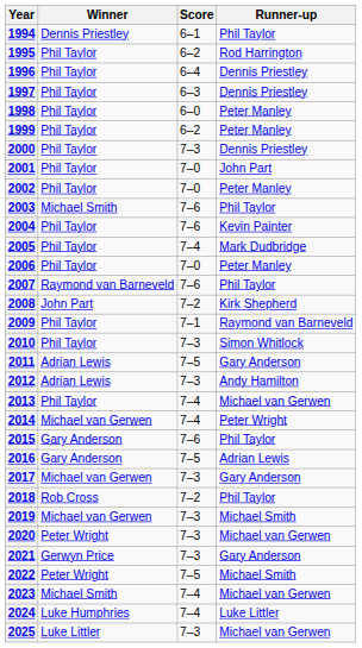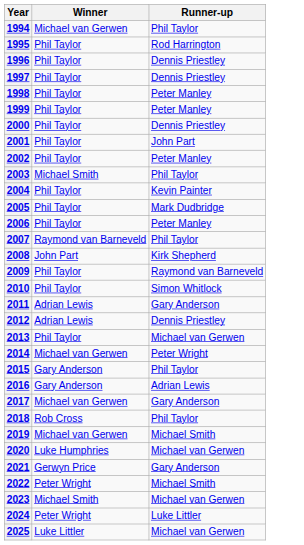- column: Score | 6–1 | 6–2 | 6–4 | 6–3 | 6–0 | 6–2 | 7–3 | 7–0 | 7–0 | 7–6 | 7–6 | 7–4 | 7–0 | 7–6 | 7–2 | 7–1 | 7–3 | 7–5 | 7–3 | 7–4 | 7–4 | 7–6 | 7–5 | 7–3 | 7–2 | 7–3 | 7–3 | 7–3 | 7–5 | 7–4 | 7–4 | 7–3
1994 | Winner: Dennis Priestley -> Michael van Gerwen
2012 | Runner-up: Andy Hamilton -> Dennis Priestley
2020 | Winner: Peter Wright -> Luke Humphries
2024 | Winner: Luke Humphries -> Peter Wright
